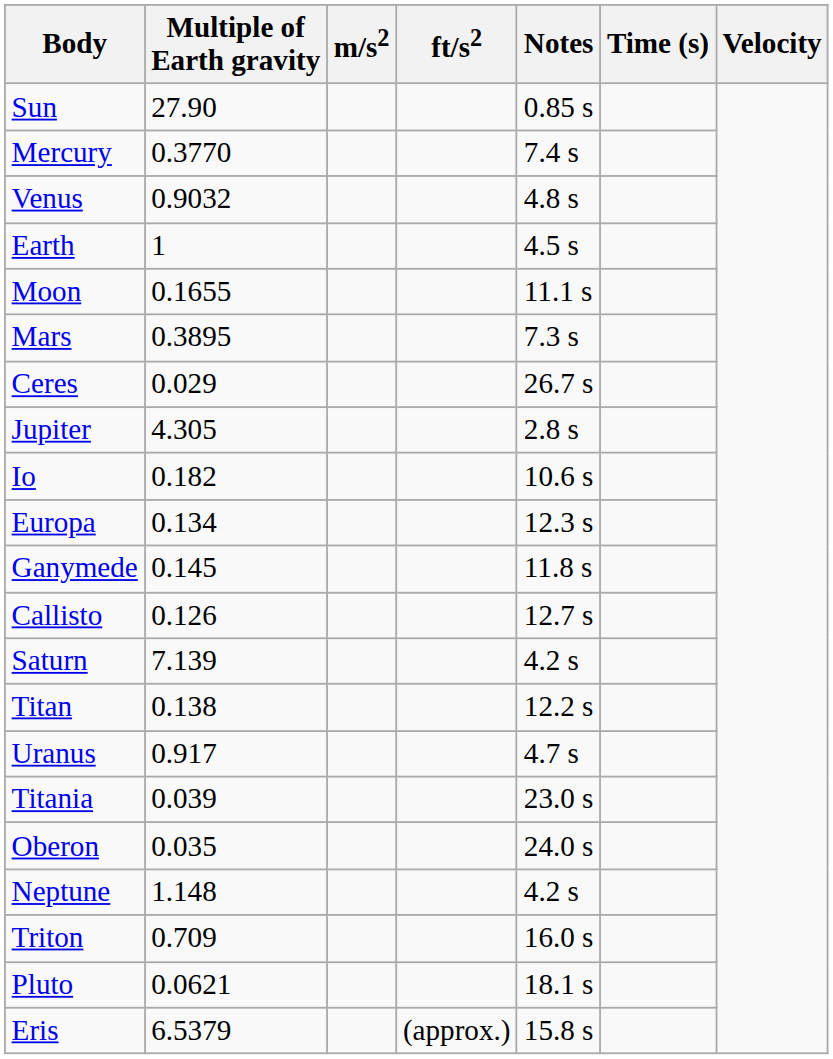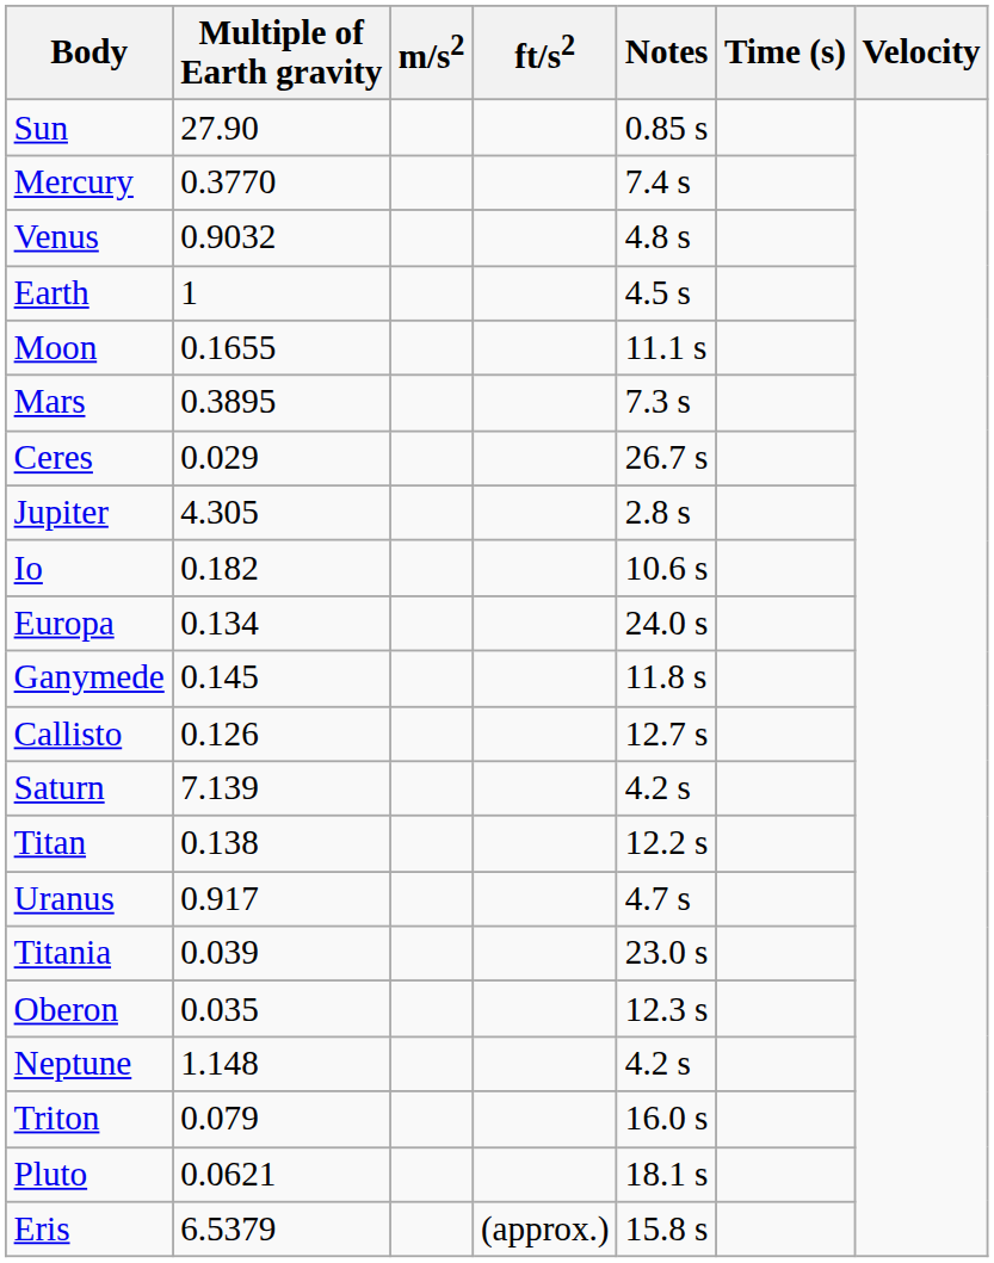Europa | Notes: 12.3 s -> 24.0 s
Oberon | Notes: 24.0 s -> 12.3 s
Triton | Multiple of Earth gravity: 0.709 -> 0.079
